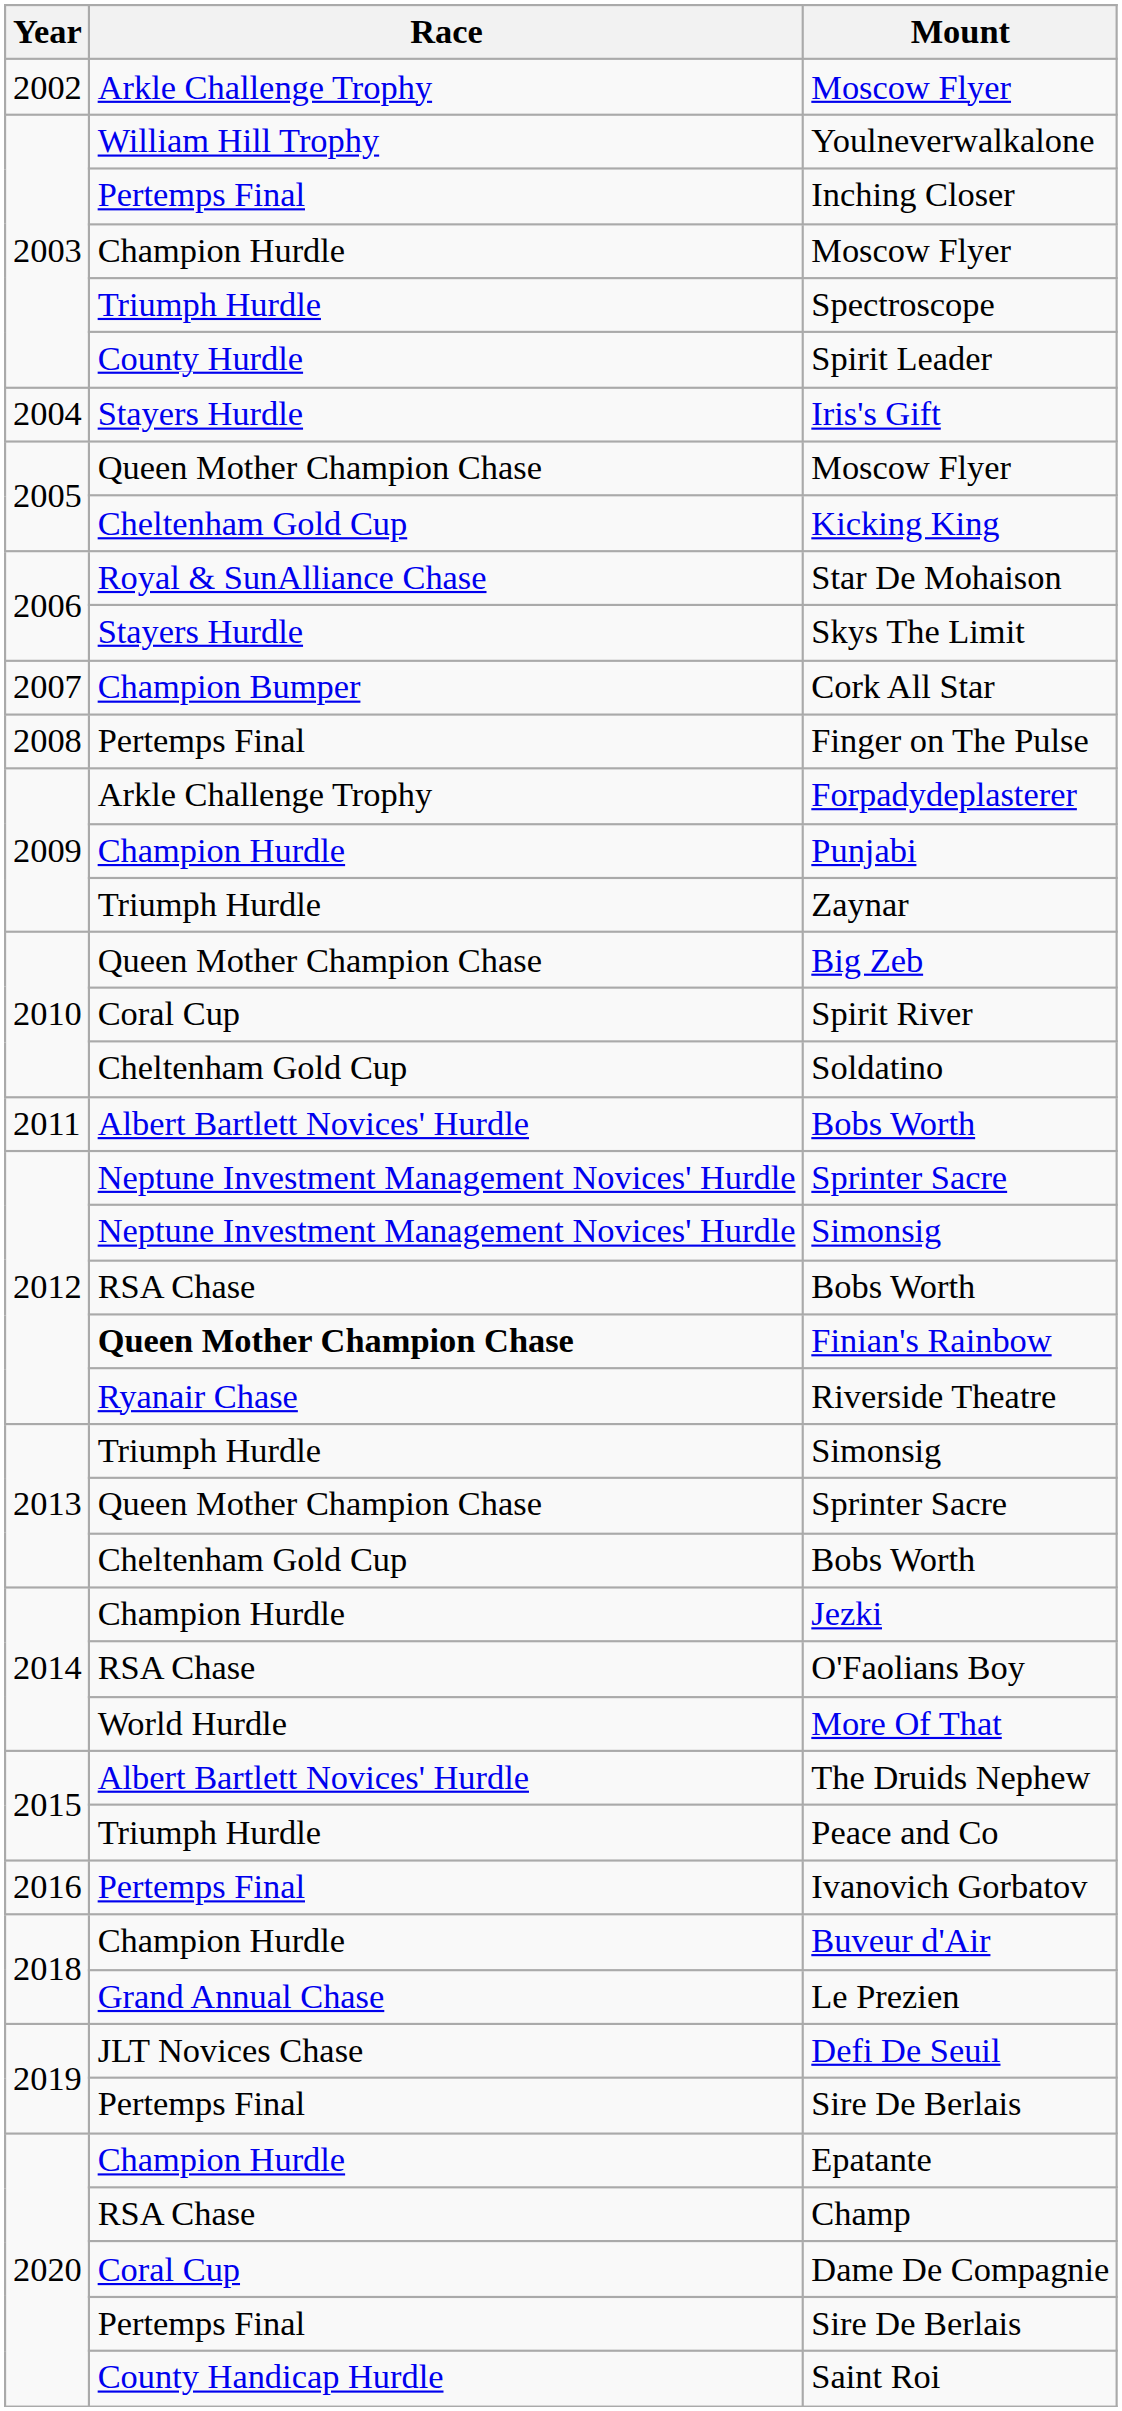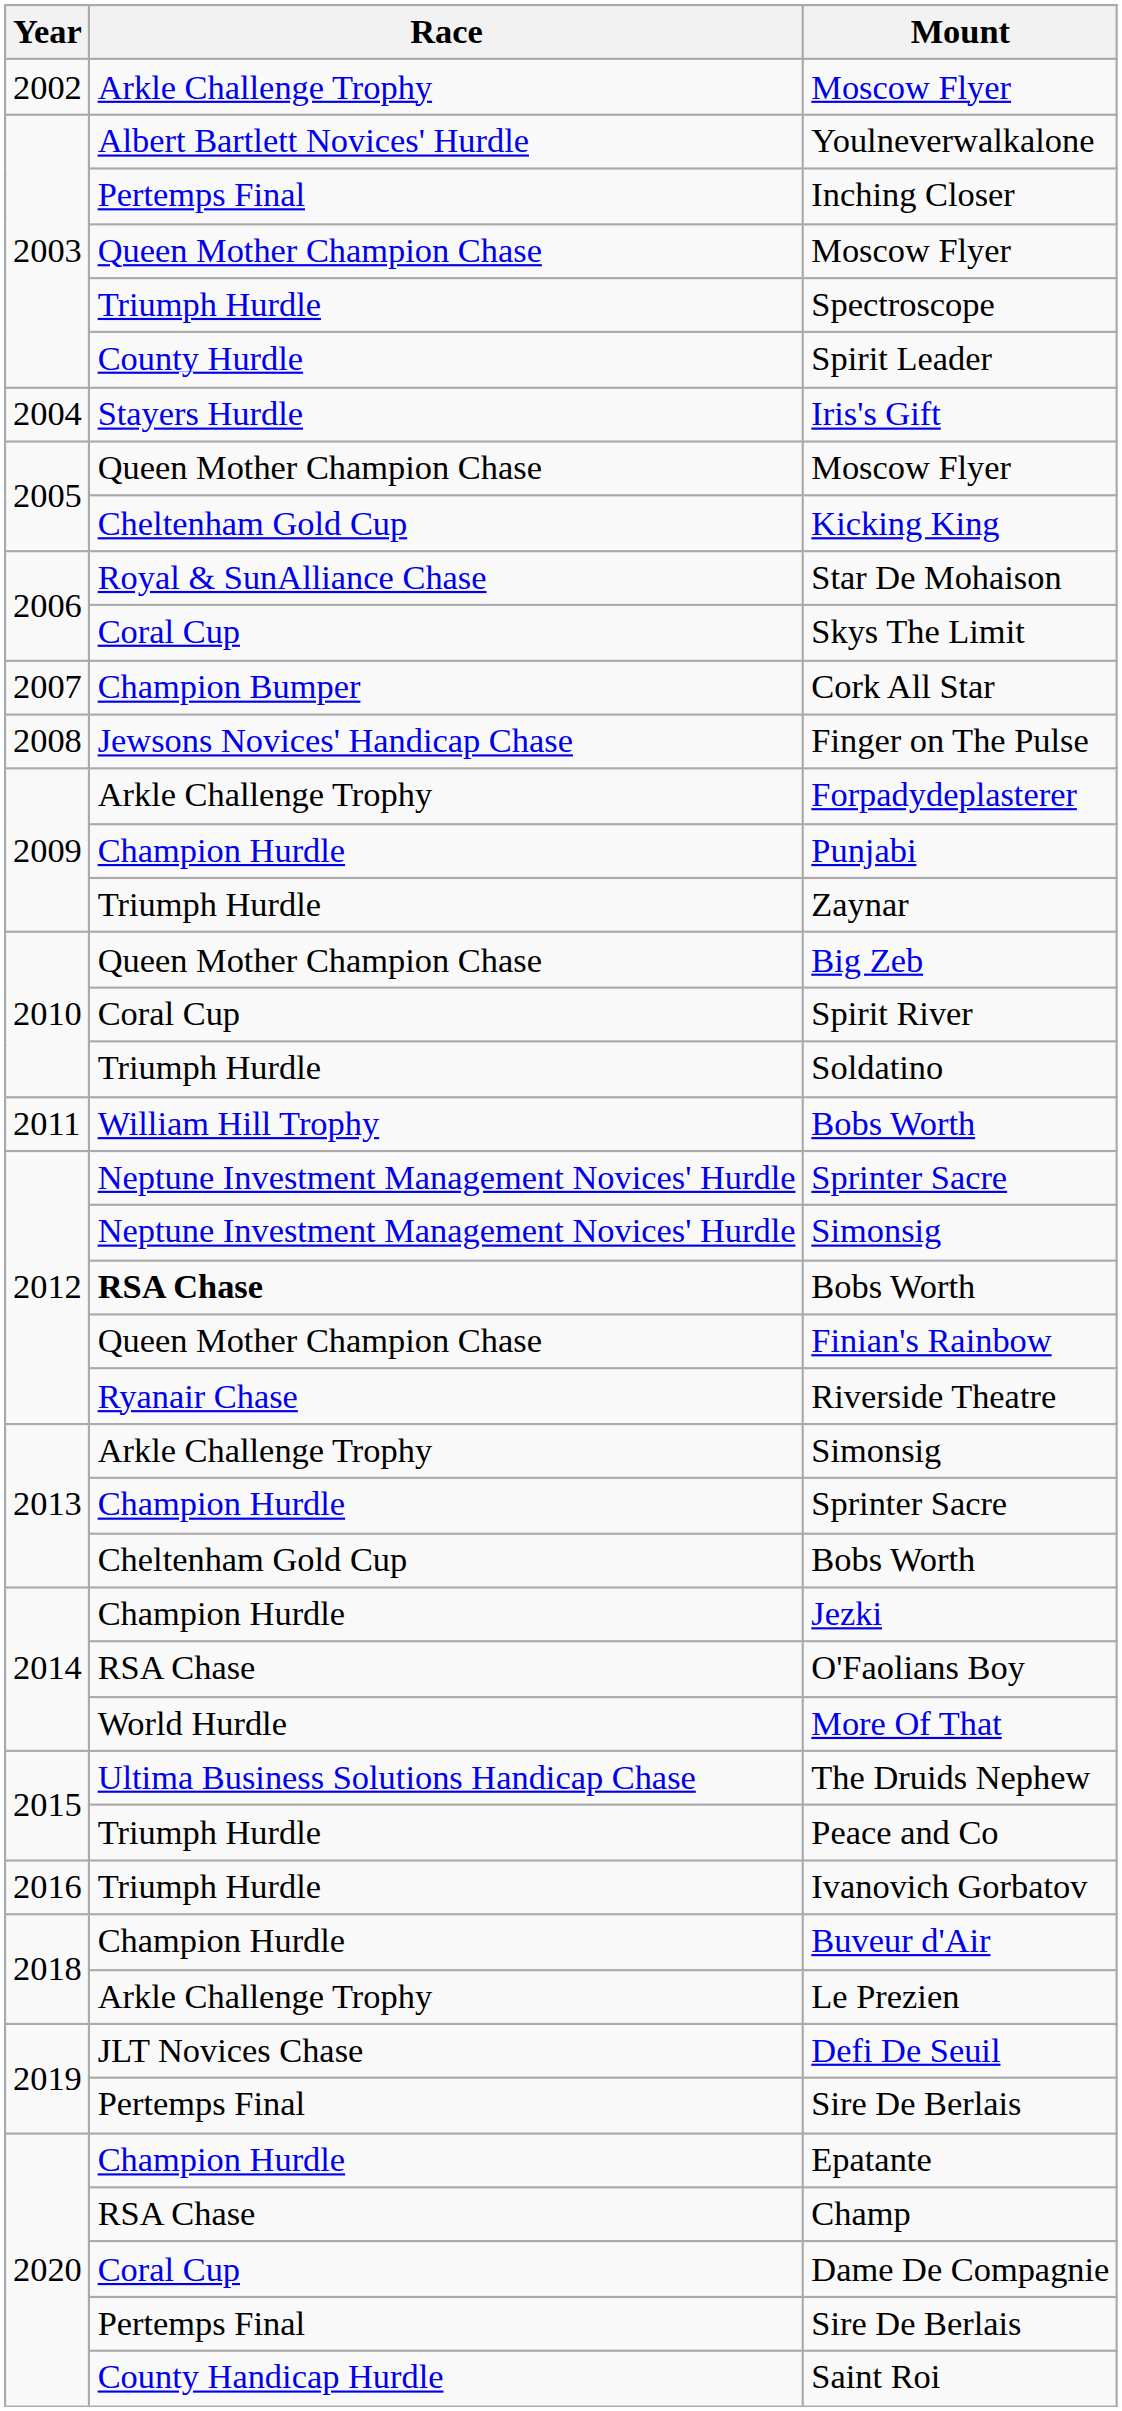Youlneverwalkalone | Race: William Hill Trophy -> Albert Bartlett Novices' Hurdle
2003 / Moscow Flyer | Race: Champion Hurdle -> Queen Mother Champion Chase
Skys The Limit | Race: Stayers Hurdle -> Coral Cup
Finger on The Pulse | Race: Pertemps Final -> Jewsons Novices' Handicap Chase
Soldatino | Race: Cheltenham Gold Cup -> Triumph Hurdle
2011 / Bobs Worth | Race: Albert Bartlett Novices' Hurdle -> William Hill Trophy
2012 / Bobs Worth | Race: normal -> bold
Finian's Rainbow | Race: bold -> normal
2013 / Simonsig | Race: Triumph Hurdle -> Arkle Challenge Trophy
2013 / Sprinter Sacre | Race: Queen Mother Champion Chase -> Champion Hurdle
The Druids Nephew | Race: Albert Bartlett Novices' Hurdle -> Ultima Business Solutions Handicap Chase
Ivanovich Gorbatov | Race: Pertemps Final -> Triumph Hurdle
Le Prezien | Race: Grand Annual Chase -> Arkle Challenge Trophy
